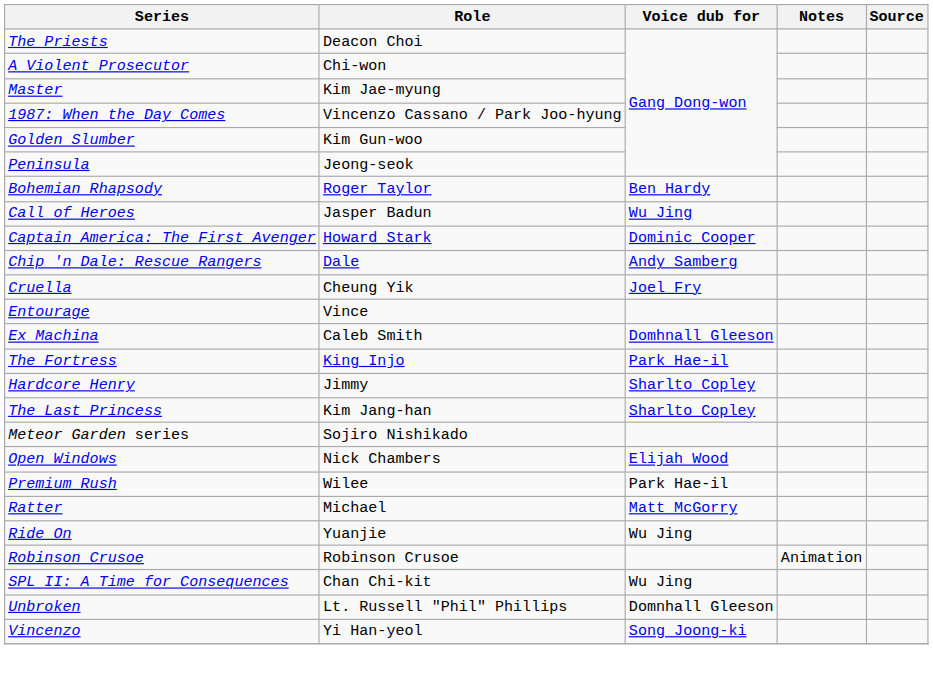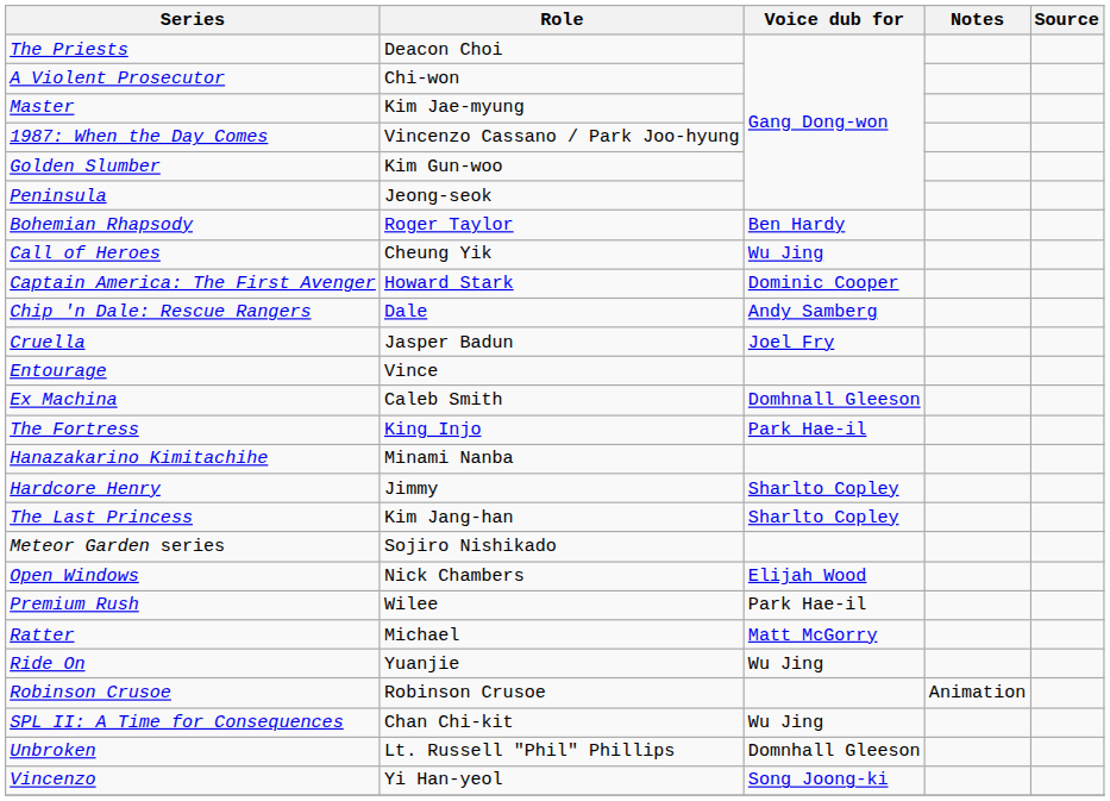Call of Heroes | Role: Jasper Badun -> Cheung Yik
Cruella | Role: Cheung Yik -> Jasper Badun
+ row: Hanazakarino Kimitachihe | Minami Nanba
